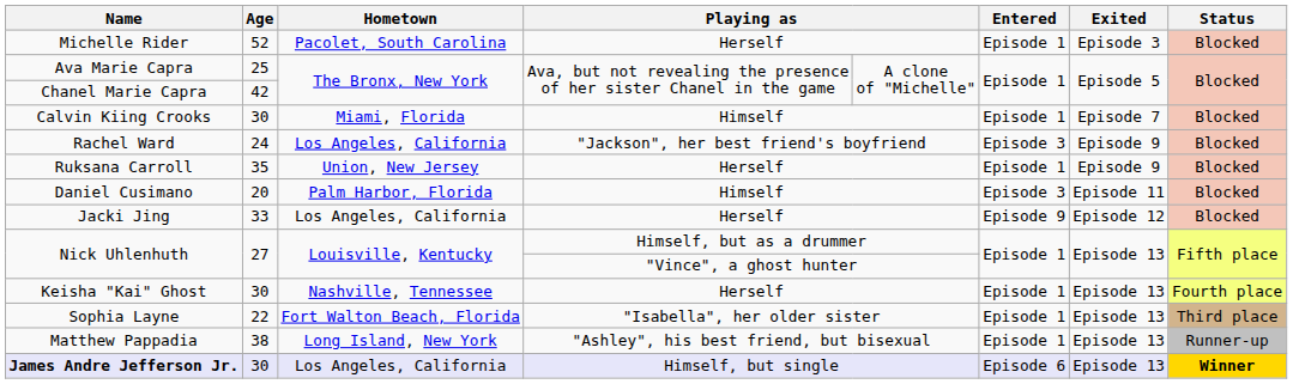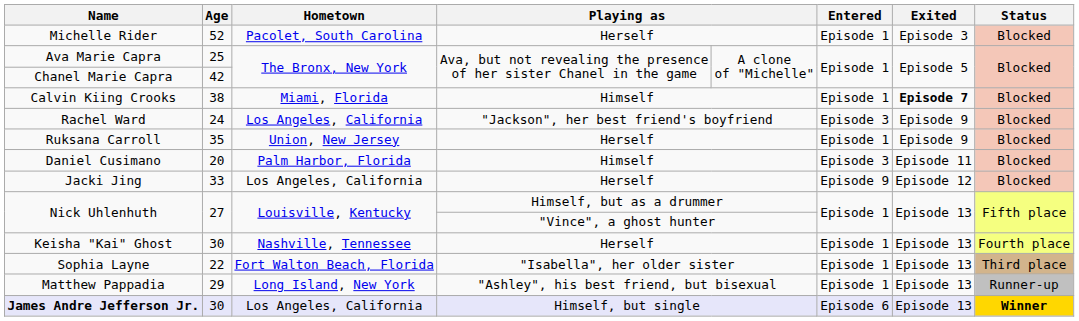Calvin Kiing Crooks | Age: 30 -> 38
Calvin Kiing Crooks | Exited: normal -> bold
Matthew Pappadia | Age: 38 -> 29
